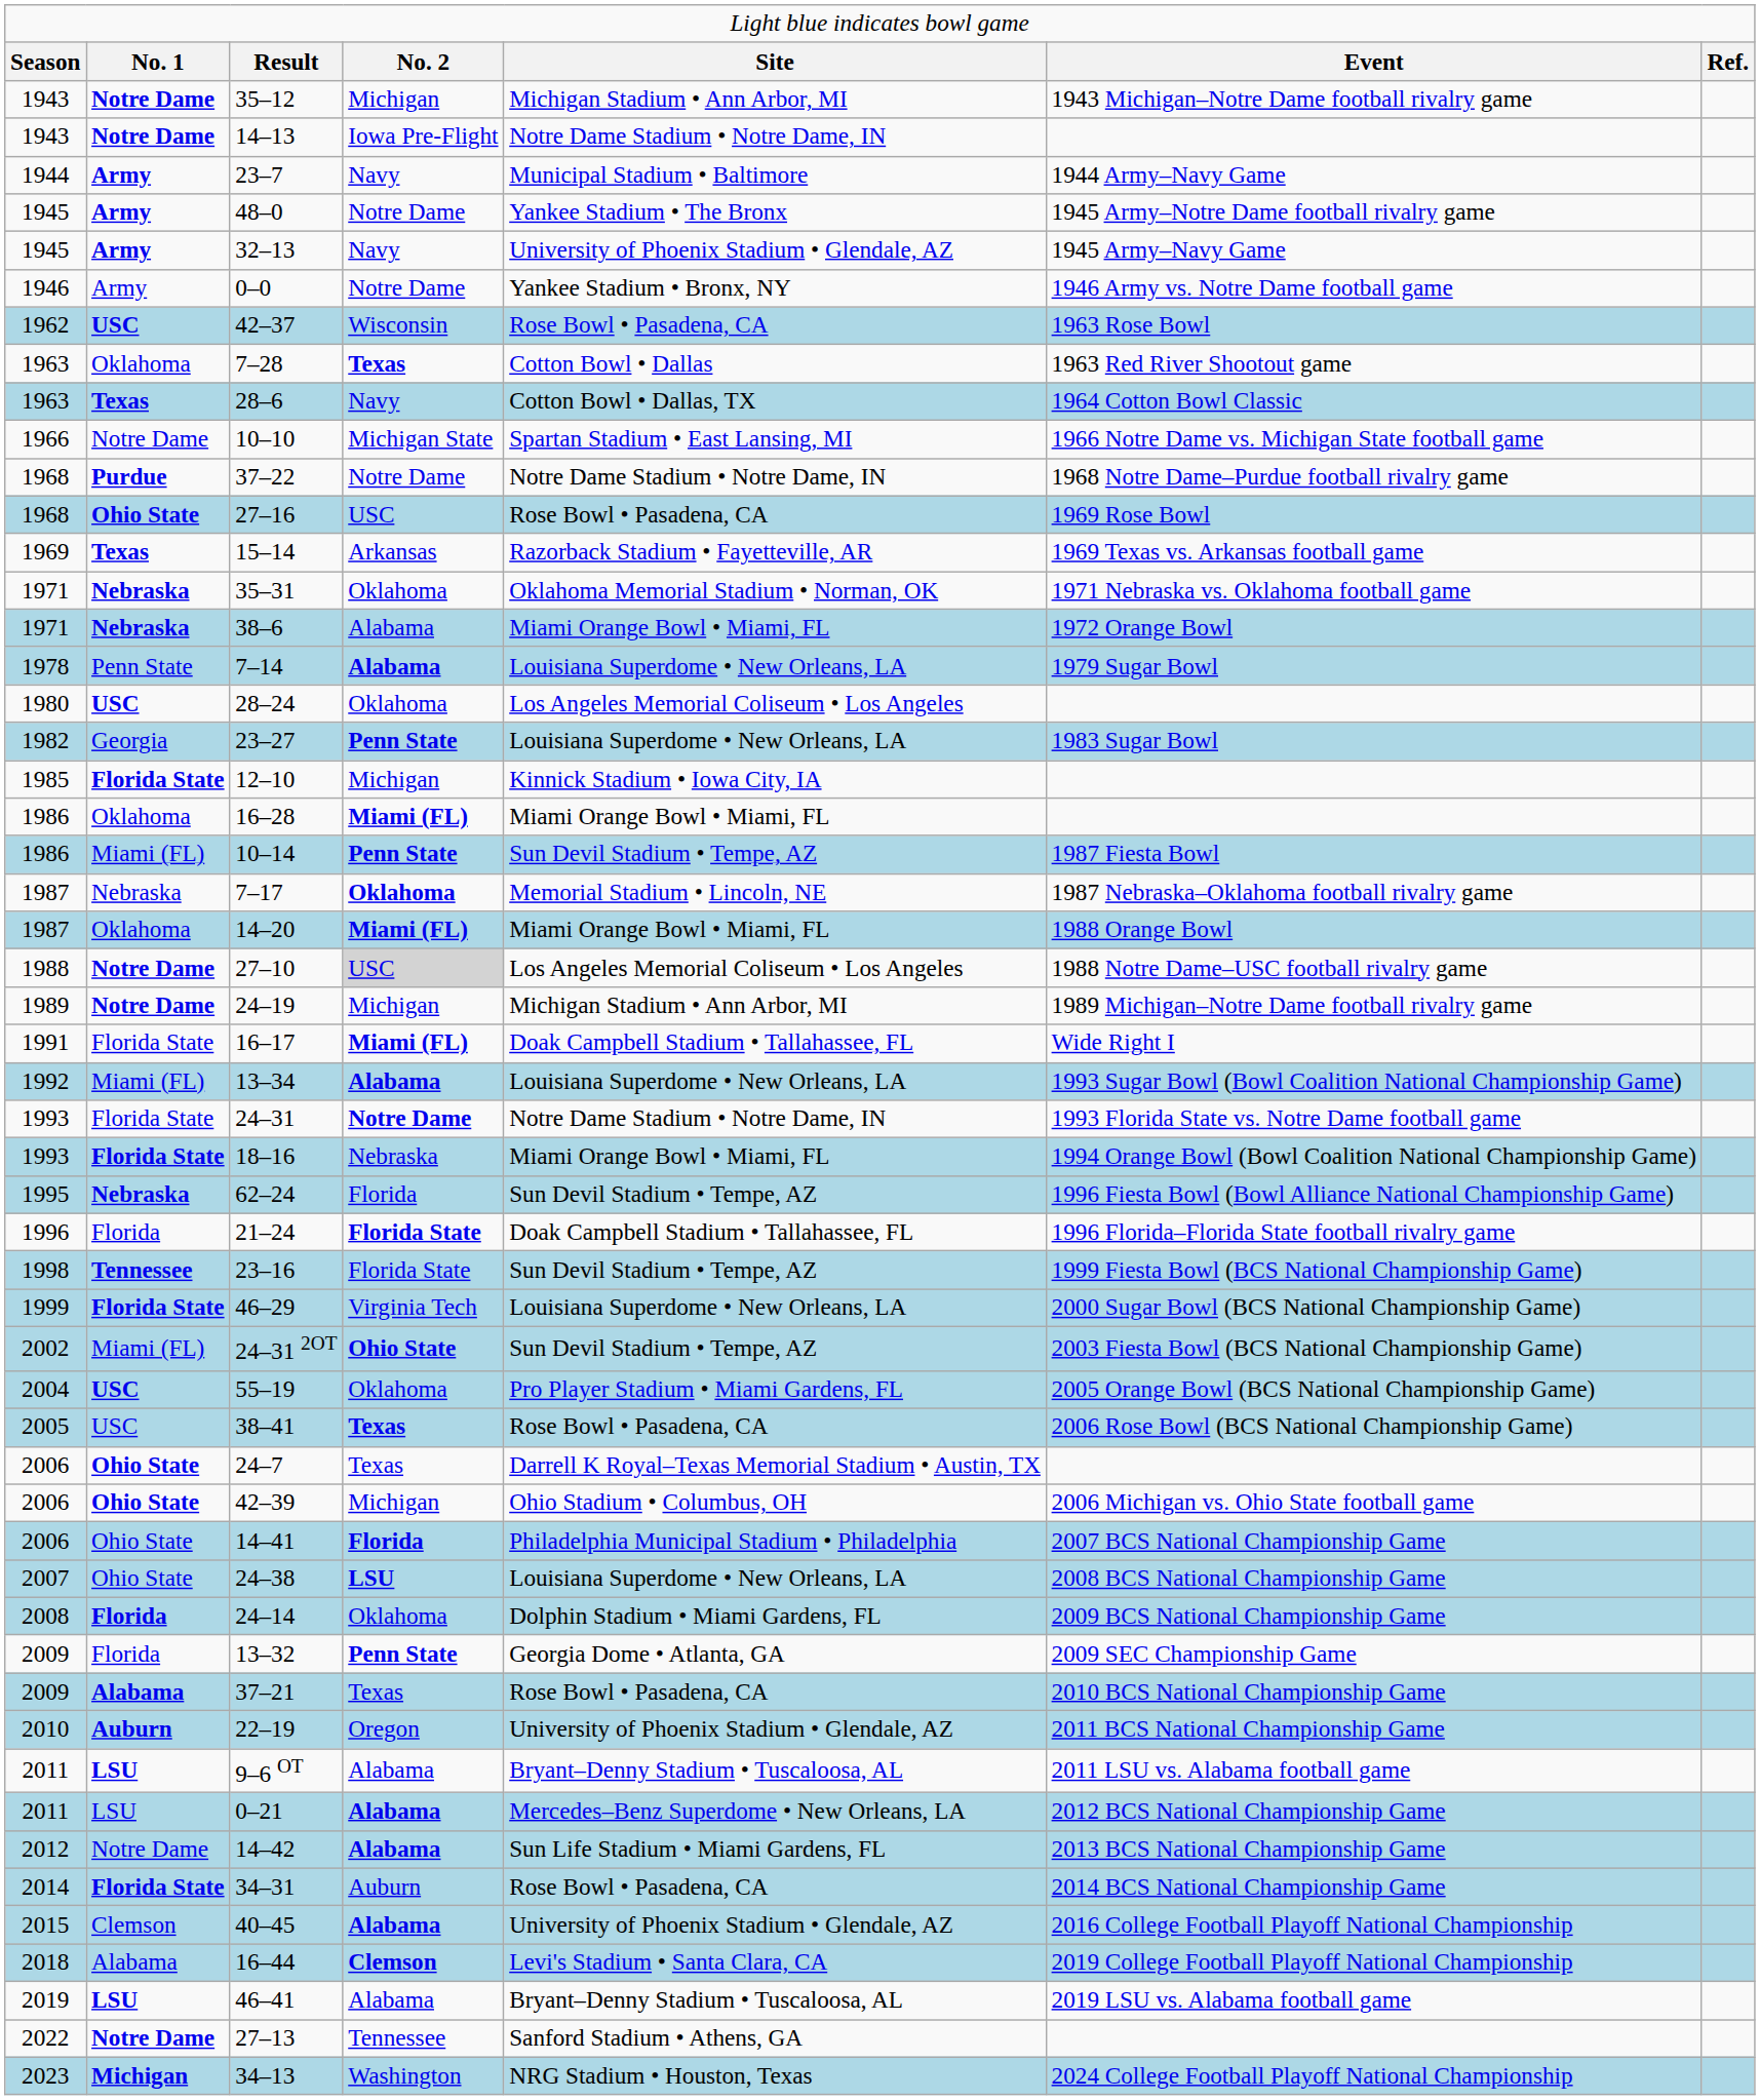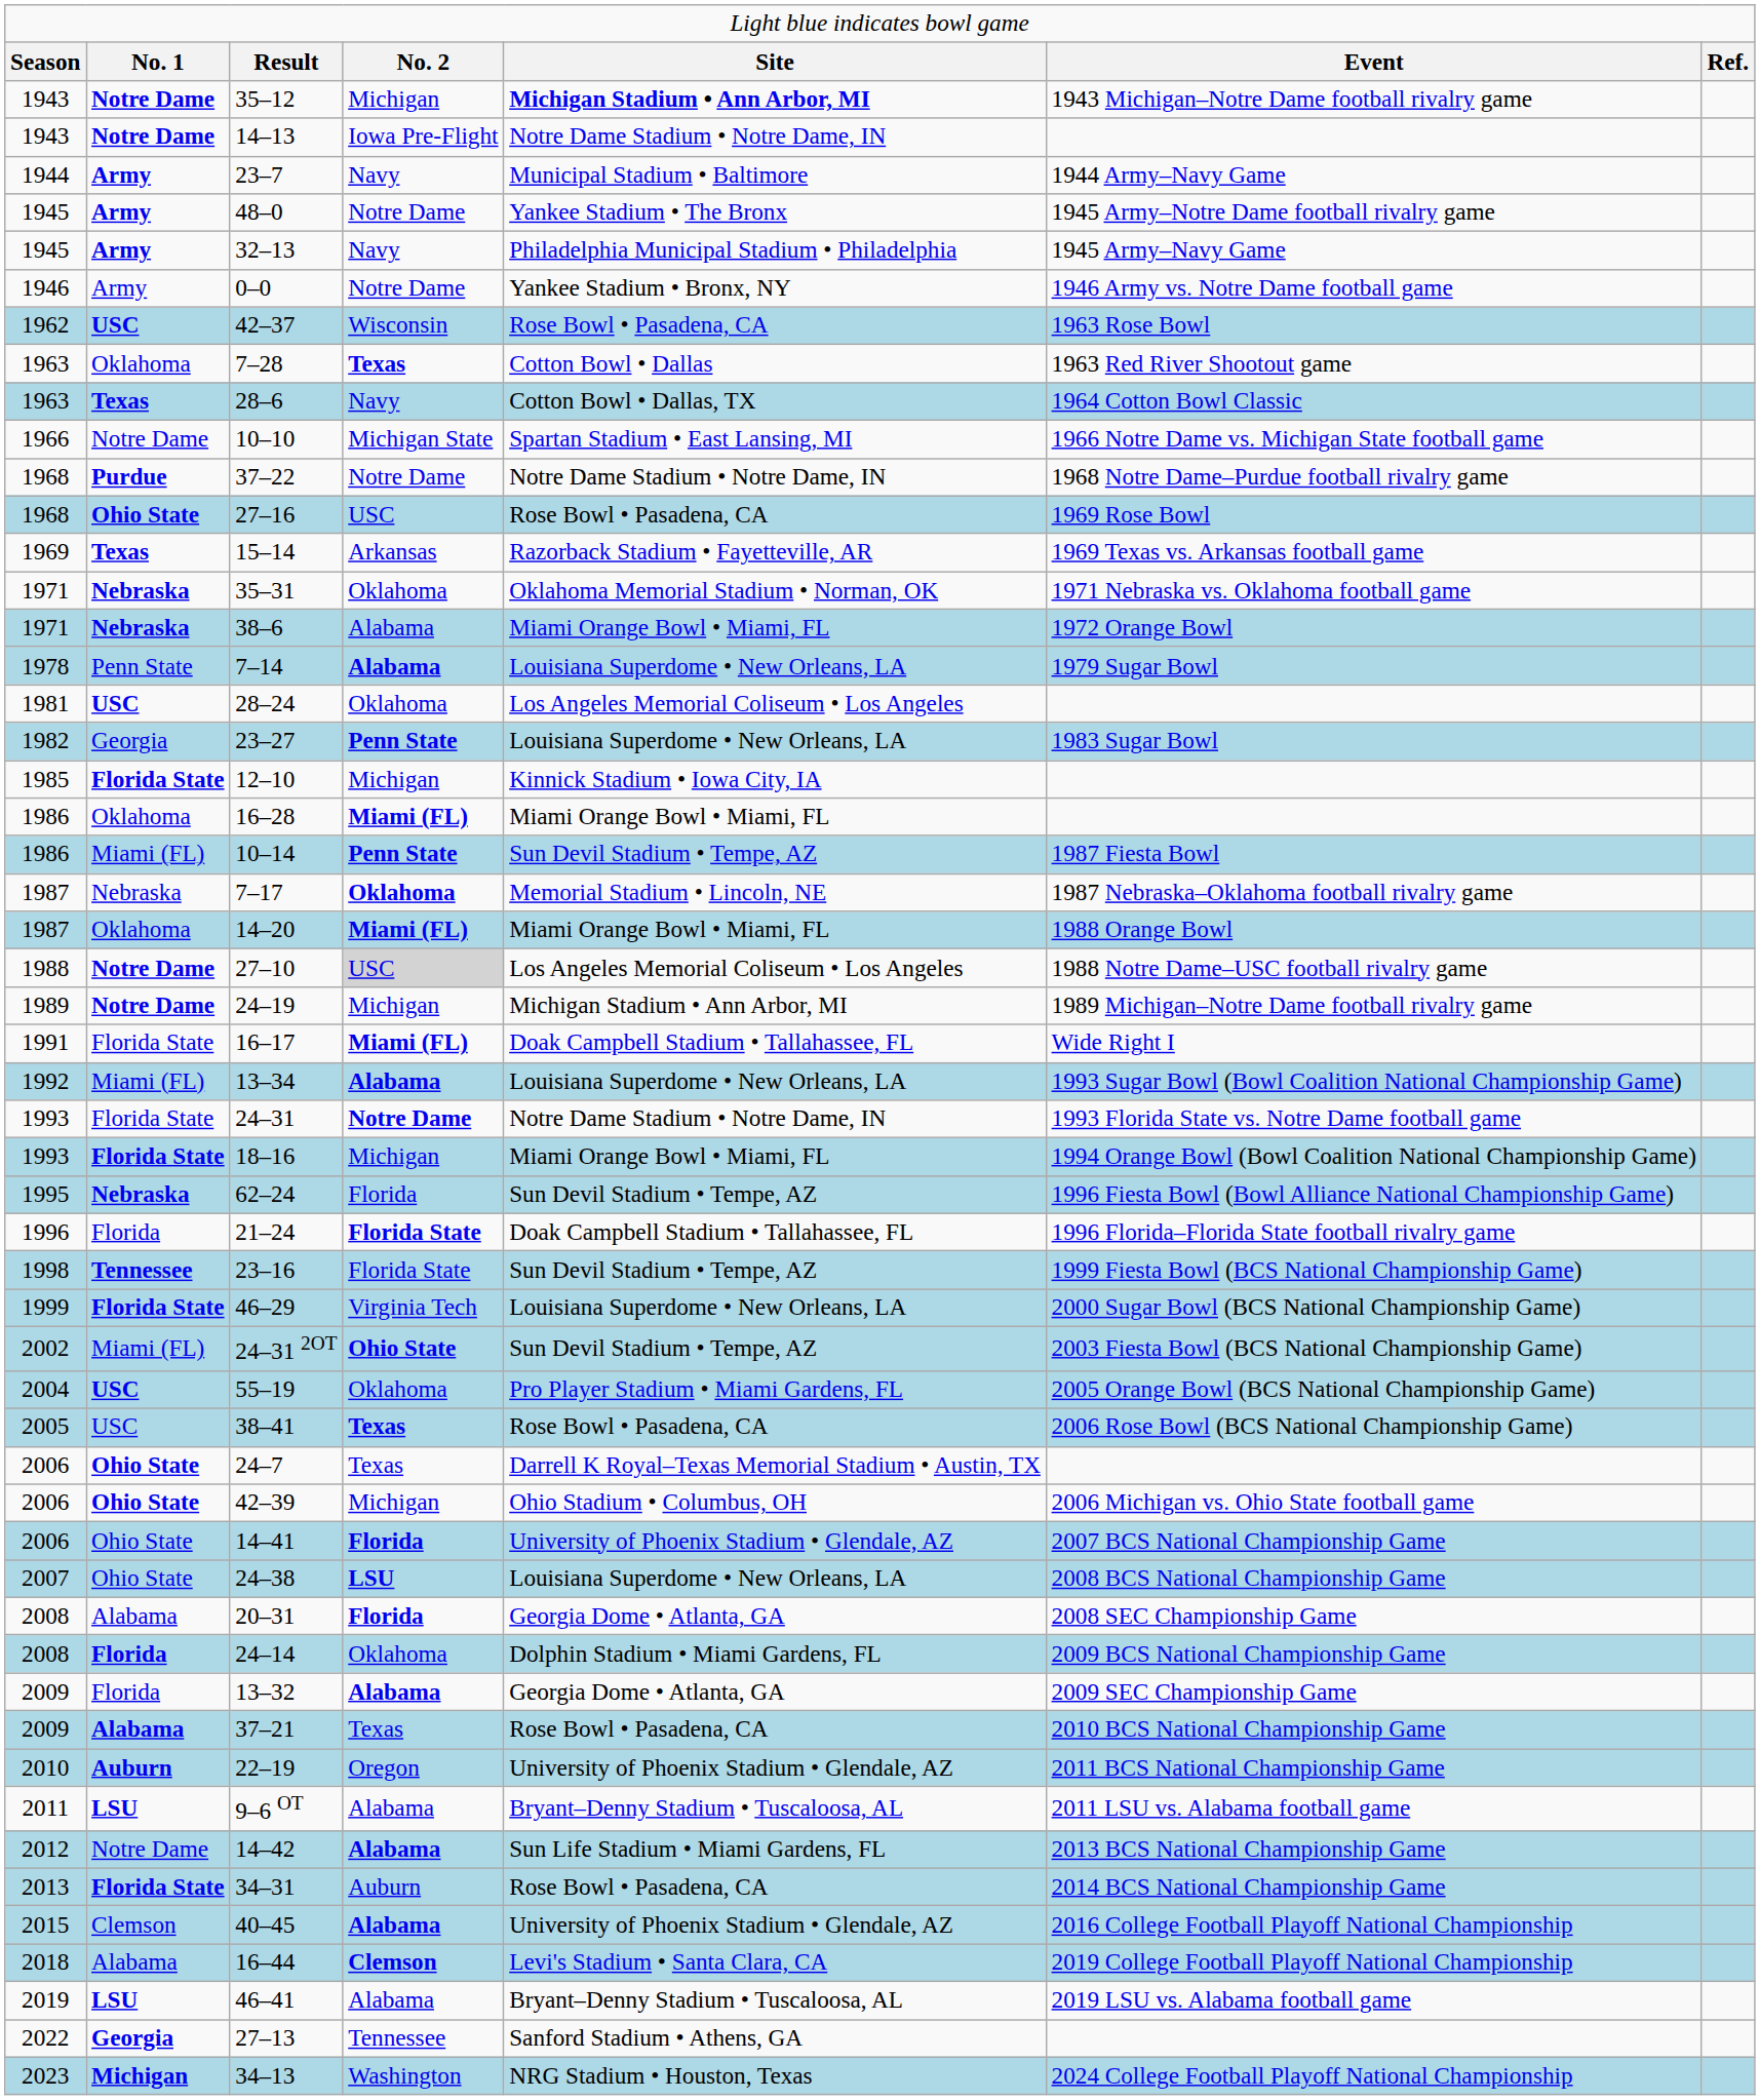35–12 | column 5: normal -> bold
32–13 | column 5: University of Phoenix Stadium • Glendale, AZ -> Philadelphia Municipal Stadium • Philadelphia
28–24 | column 1: 1980 -> 1981
18–16 | column 4: Nebraska -> Michigan
14–41 | column 5: Philadelphia Municipal Stadium • Philadelphia -> University of Phoenix Stadium • Glendale, AZ
+ row: 2008 | Alabama | 20–31 | Florida | Georgia Dome • Atlanta, GA | 2008 SEC Championship Game
13–32 | column 4: Penn State -> Alabama
- row: 2011 | LSU | 0–21 | Alabama | Mercedes–Benz Superdome • New Orleans, LA | 2012 BCS National Championship Game
34–31 | column 1: 2014 -> 2013
27–13 | column 2: Notre Dame -> Georgia
